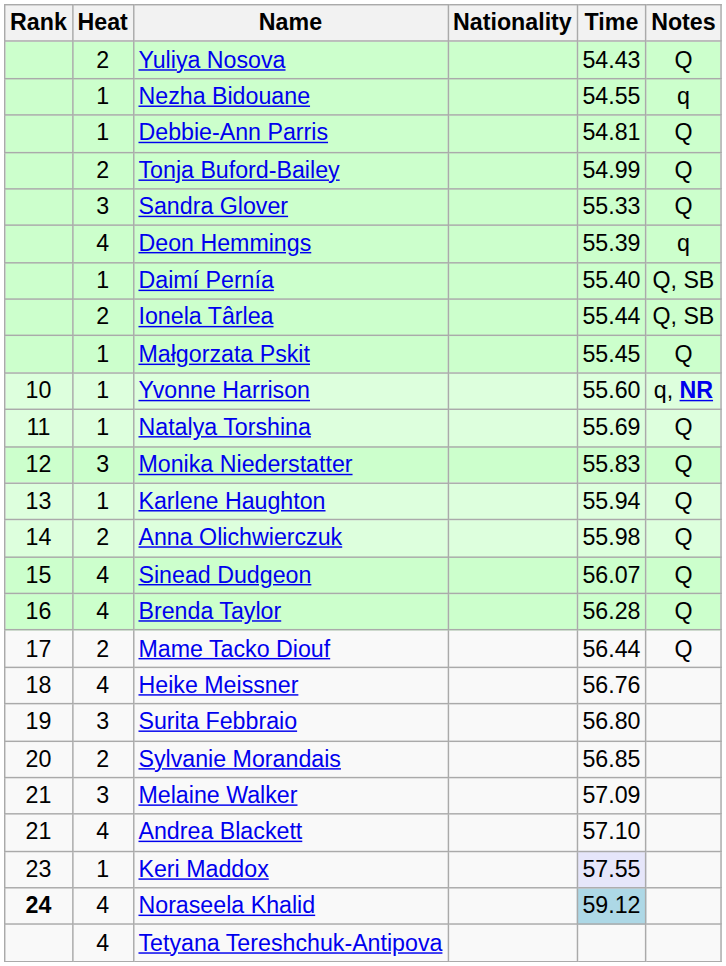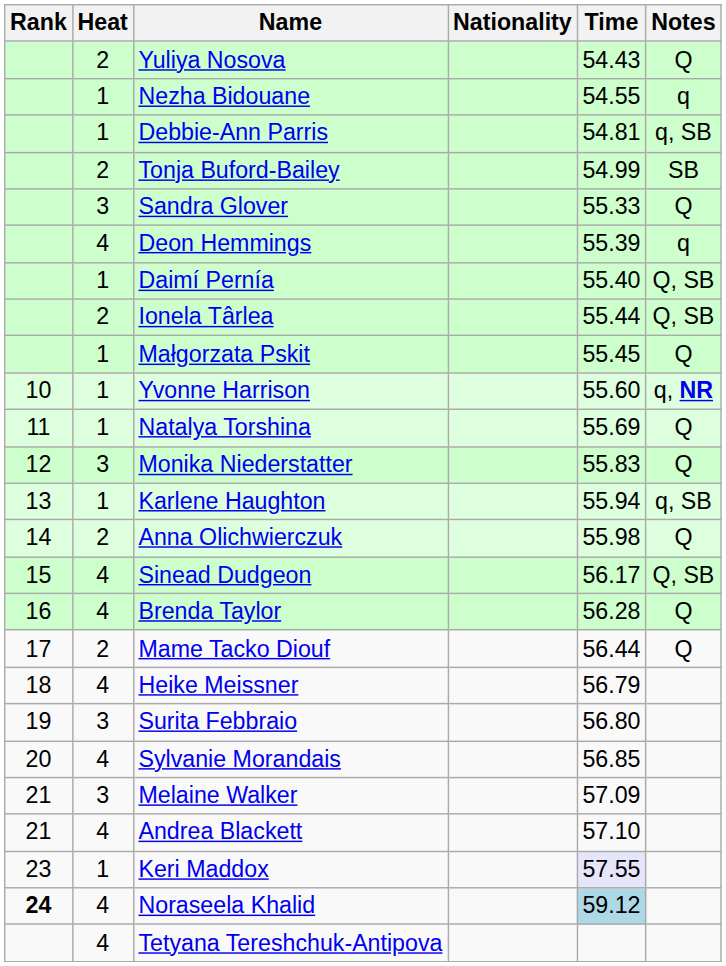Debbie-Ann Parris | Notes: Q -> q, SB
Tonja Buford-Bailey | Notes: Q -> SB
Karlene Haughton | Notes: Q -> q, SB
Sinead Dudgeon | Time: 56.07 -> 56.17
Sinead Dudgeon | Notes: Q -> Q, SB
Heike Meissner | Time: 56.76 -> 56.79
Sylvanie Morandais | Heat: 2 -> 4
